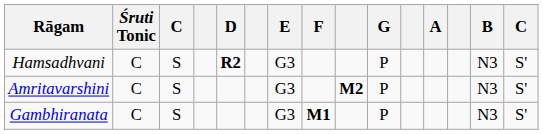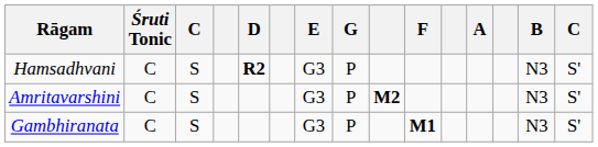columns swapped: F <-> G
